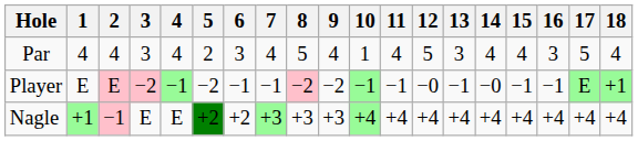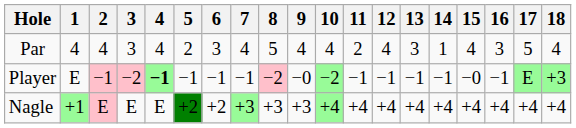Par | 10: 1 -> 4
Par | 11: 4 -> 2
Par | 12: 5 -> 4
Par | 14: 4 -> 1
Player | 2: E -> −1
Player | 4: normal -> bold
Player | 5: −2 -> −1
Player | 9: −2 -> −0
Player | 10: −1 -> −2
Player | 12: −0 -> −1
Player | 14: −0 -> −1
Player | 15: −1 -> −0
Player | 18: +1 -> +3
Nagle | 2: −1 -> E
